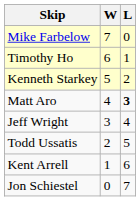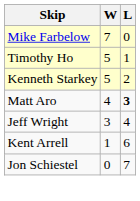Timothy Ho | W: 6 -> 5
- row: Todd Ussatis | 2 | 5
